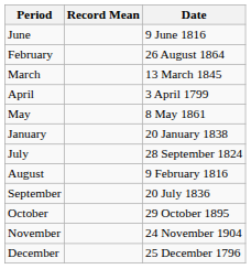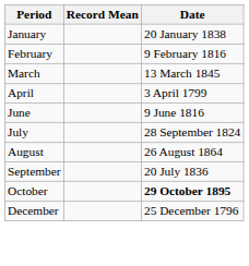rows swapped: January <-> June
February | Date: 26 August 1864 -> 9 February 1816
- row: May | 8 May 1861
August | Date: 9 February 1816 -> 26 August 1864
October | Date: normal -> bold
- row: November | 24 November 1904
